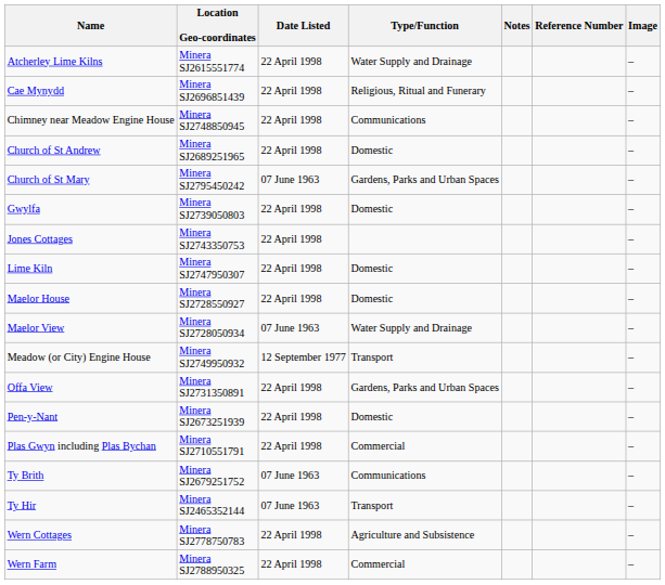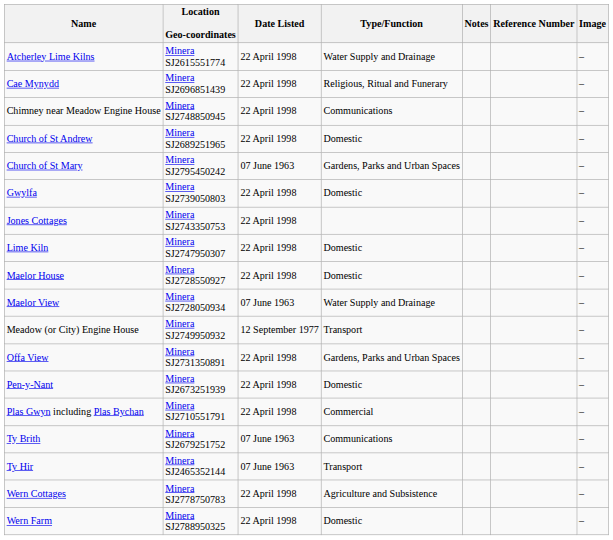Wern Farm | Type/Function: Commercial -> Domestic
